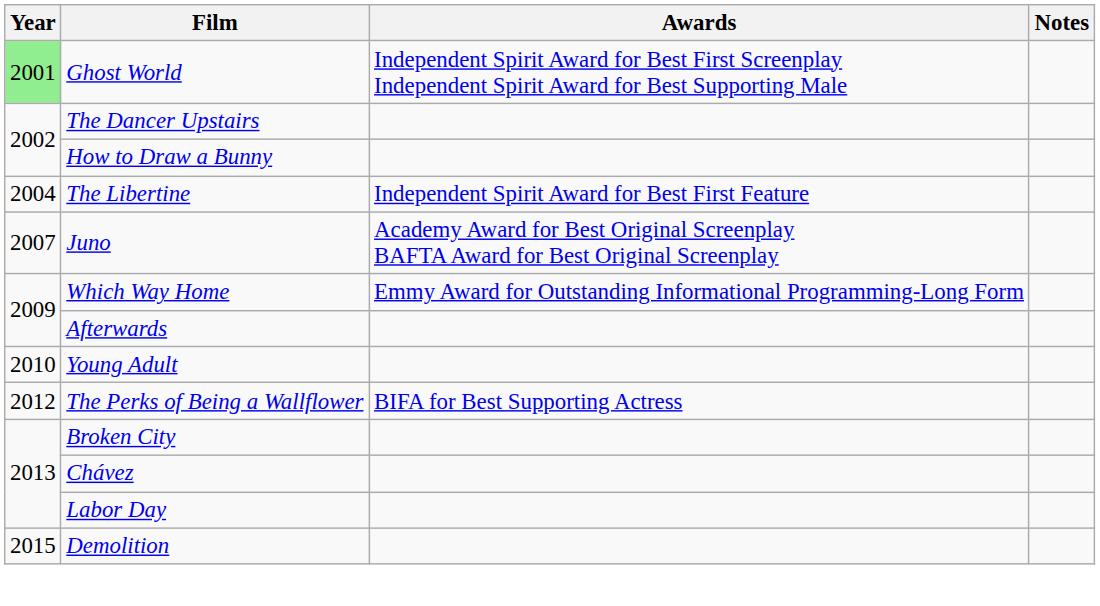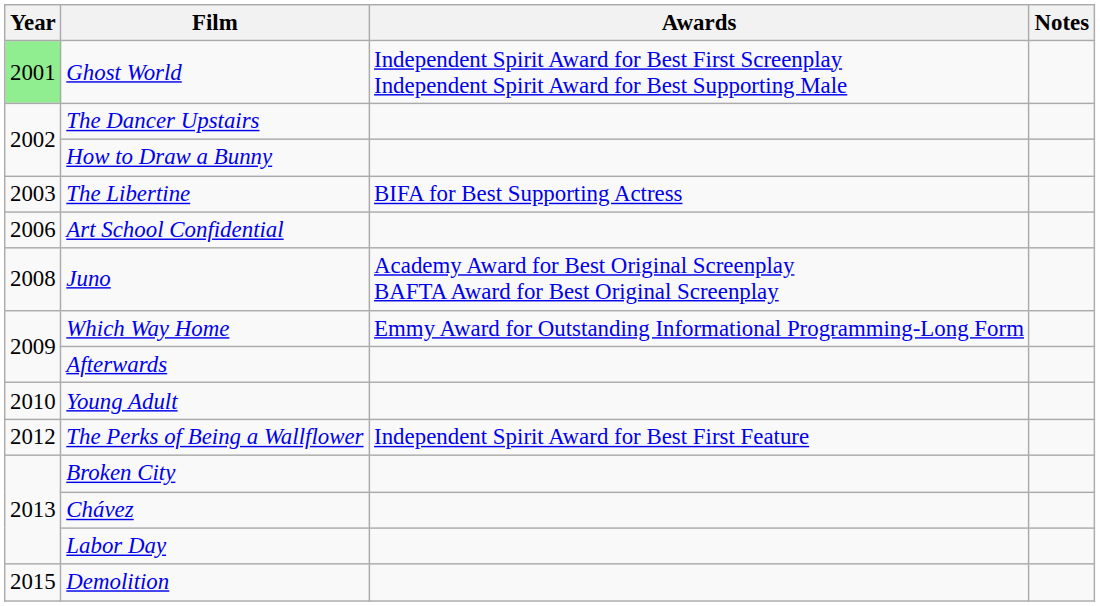The Libertine | Year: 2004 -> 2003
The Libertine | Awards: Independent Spirit Award for Best First Feature -> BIFA for Best Supporting Actress
+ row: 2006 | Art School Confidential
Juno | Year: 2007 -> 2008
The Perks of Being a Wallflower | Awards: BIFA for Best Supporting Actress -> Independent Spirit Award for Best First Feature
